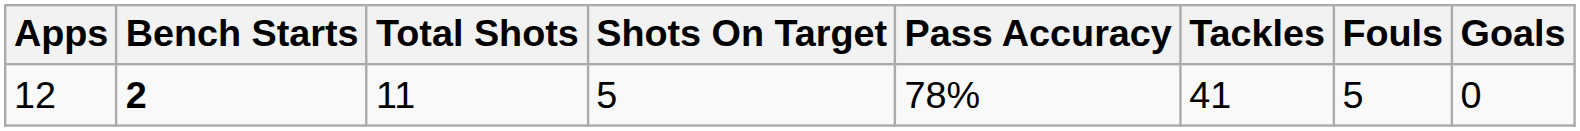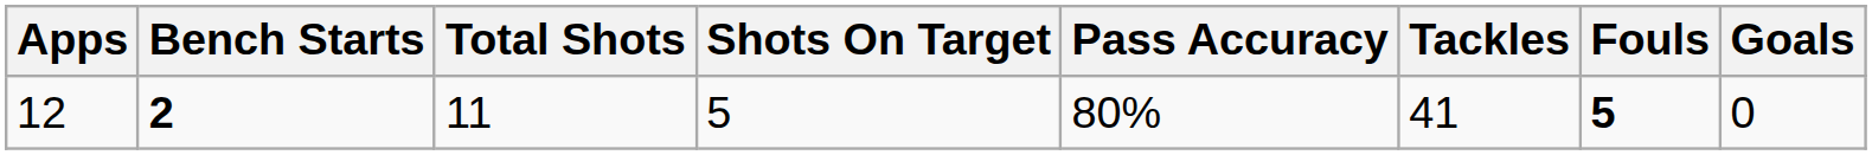12 | Pass Accuracy: 78% -> 80%
12 | Fouls: normal -> bold
